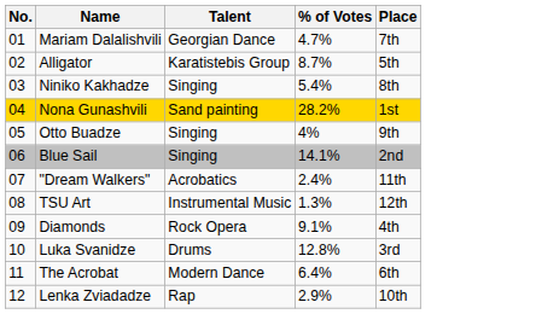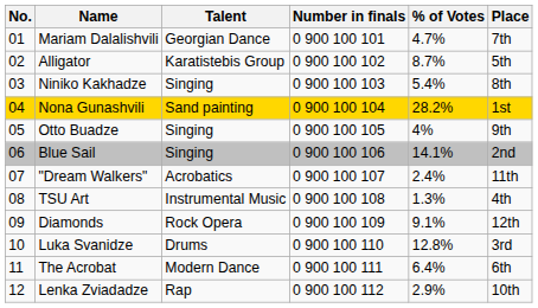+ column: Number in finals | 0 900 100 101 | 0 900 100 102 | 0 900 100 103 | 0 900 100 104 | 0 900 100 105 | 0 900 100 106 | 0 900 100 107 | 0 900 100 108 | 0 900 100 109 | 0 900 100 110 | 0 900 100 111 | 0 900 100 112
TSU Art | Place: 12th -> 4th
Diamonds | Place: 4th -> 12th
